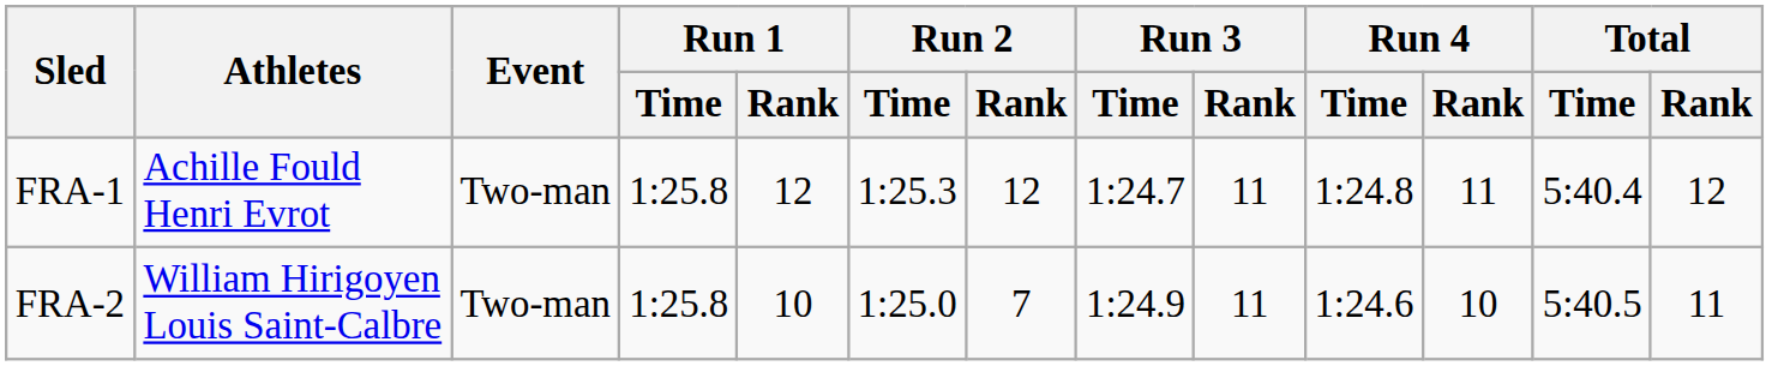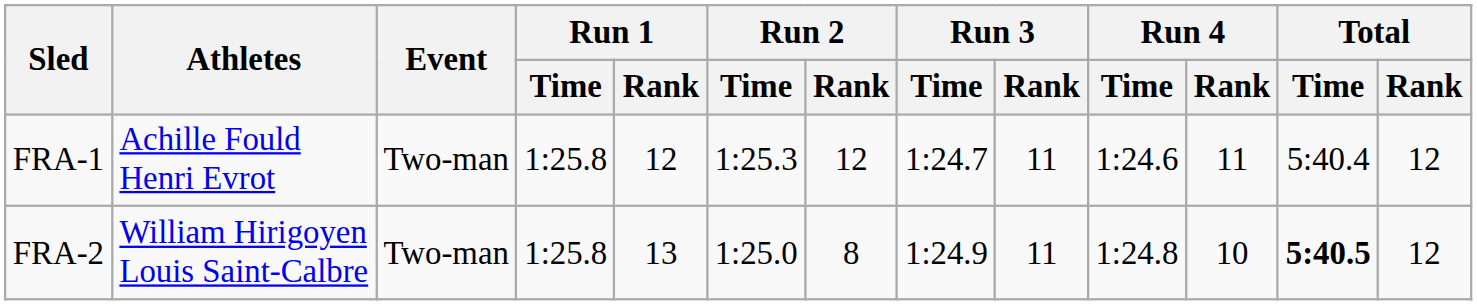FRA-1 | Run 4 / Time: 1:24.8 -> 1:24.6
FRA-2 | Run 1 / Rank: 10 -> 13
FRA-2 | Run 2 / Rank: 7 -> 8
FRA-2 | Run 4 / Time: 1:24.6 -> 1:24.8
FRA-2 | Total / Time: normal -> bold
FRA-2 | Total / Rank: 11 -> 12
